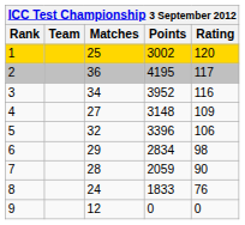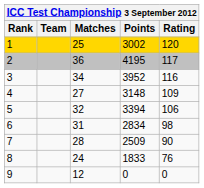5 | Points: 3396 -> 3394
6 | Matches: 29 -> 31
7 | Points: 2059 -> 2509
